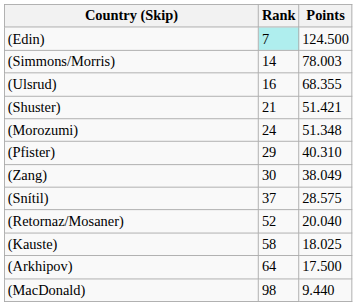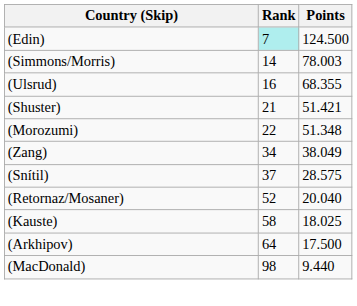(Morozumi) | Rank: 24 -> 22
- row: (Pfister) | 29 | 40.310
(Zang) | Rank: 30 -> 34
